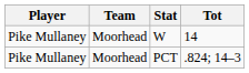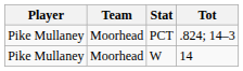rows swapped: W <-> PCT
